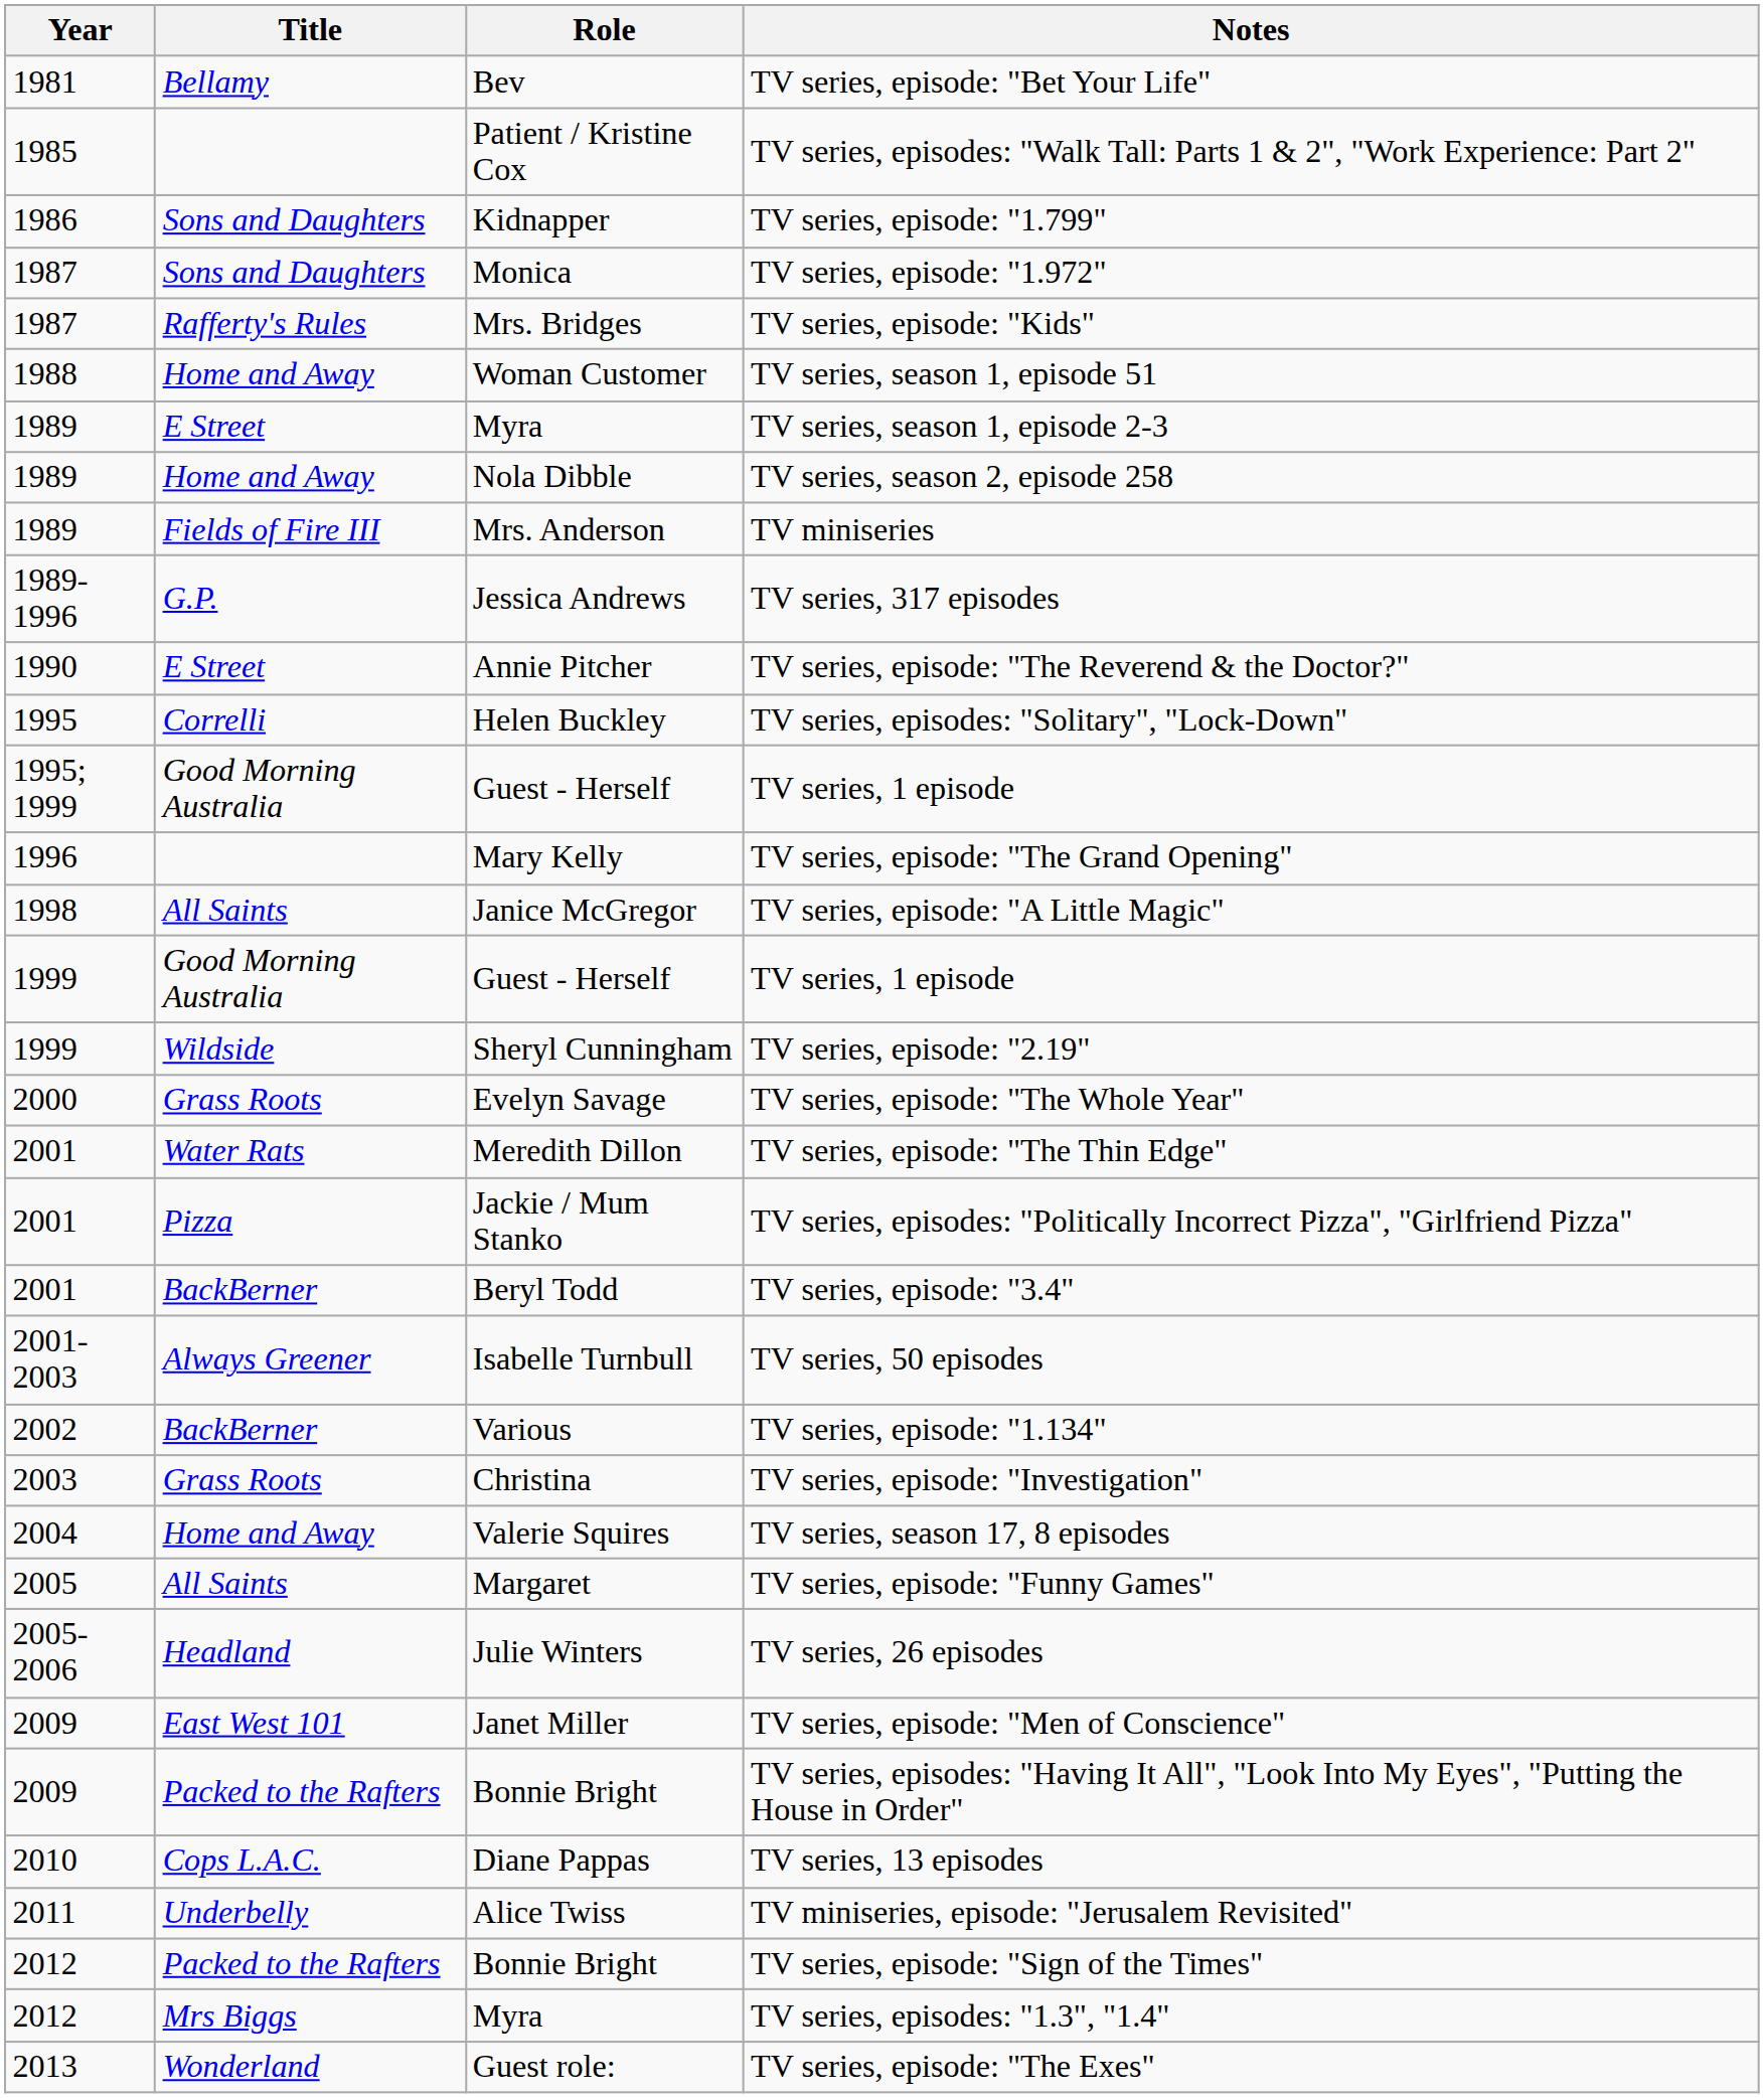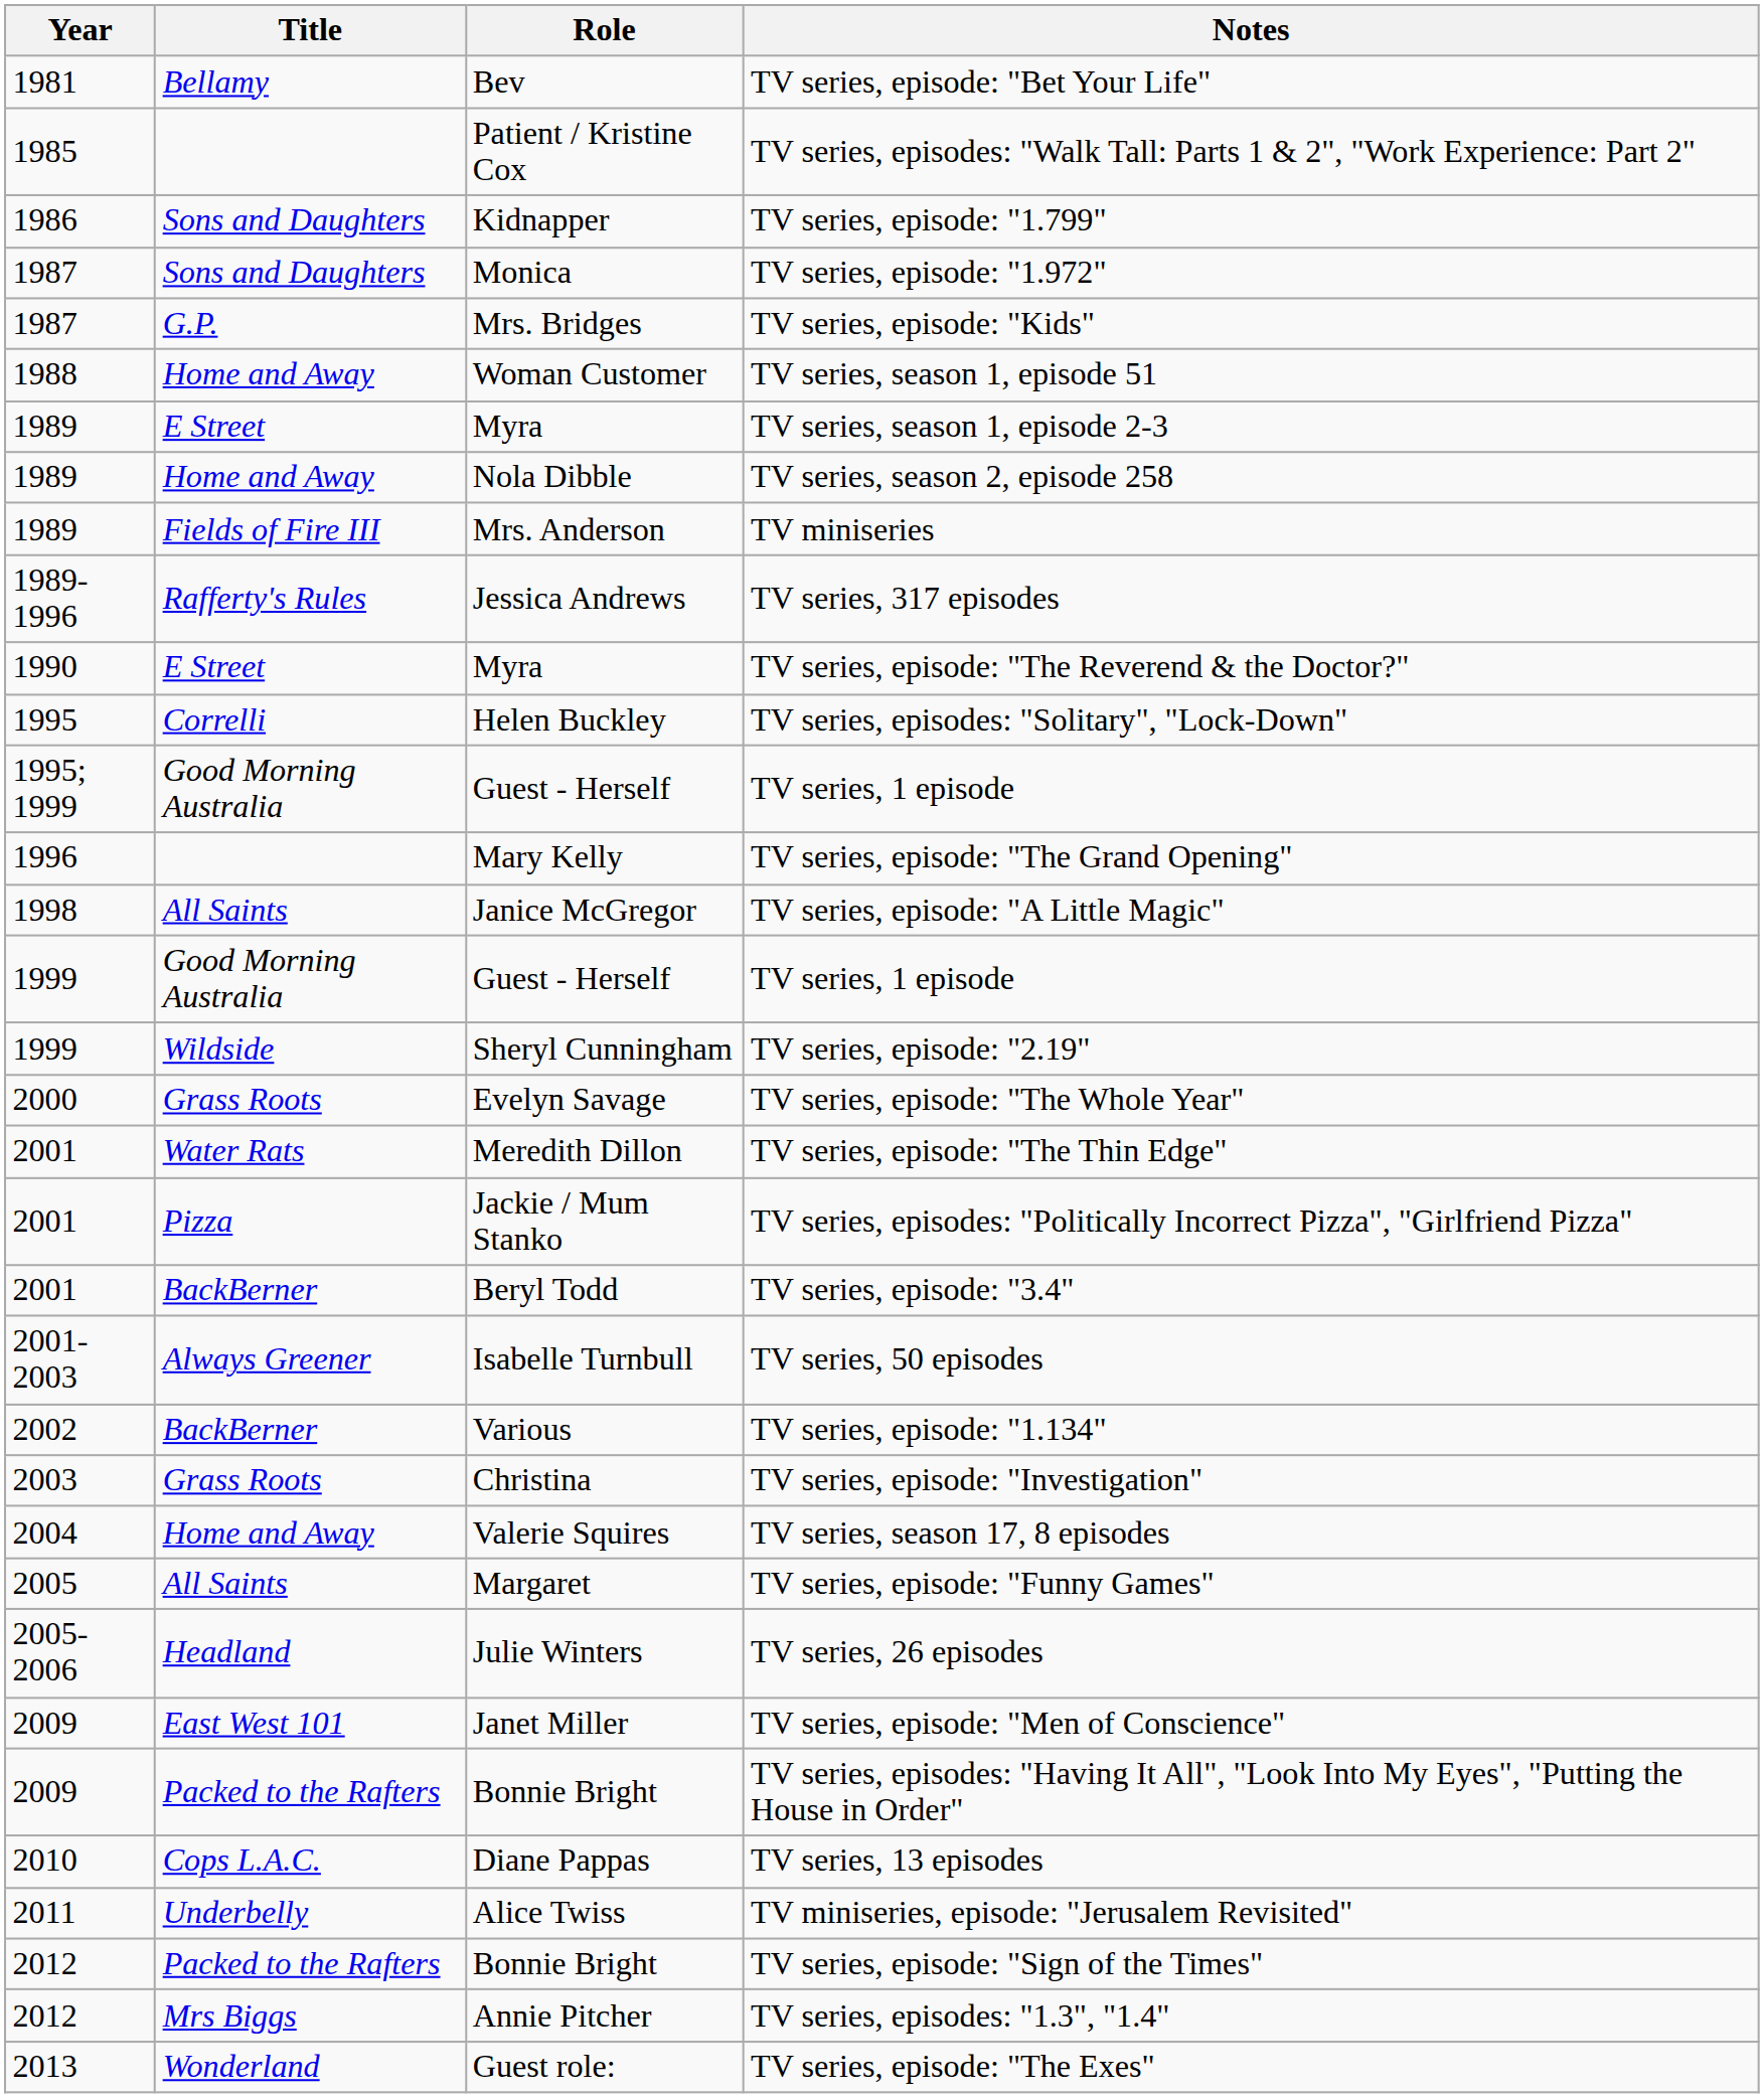TV series, episode: "Kids" | Title: Rafferty's Rules -> G.P.
TV series, 317 episodes | Title: G.P. -> Rafferty's Rules
TV series, episode: "The Reverend & the Doctor?" | Role: Annie Pitcher -> Myra
TV series, episodes: "1.3", "1.4" | Role: Myra -> Annie Pitcher
